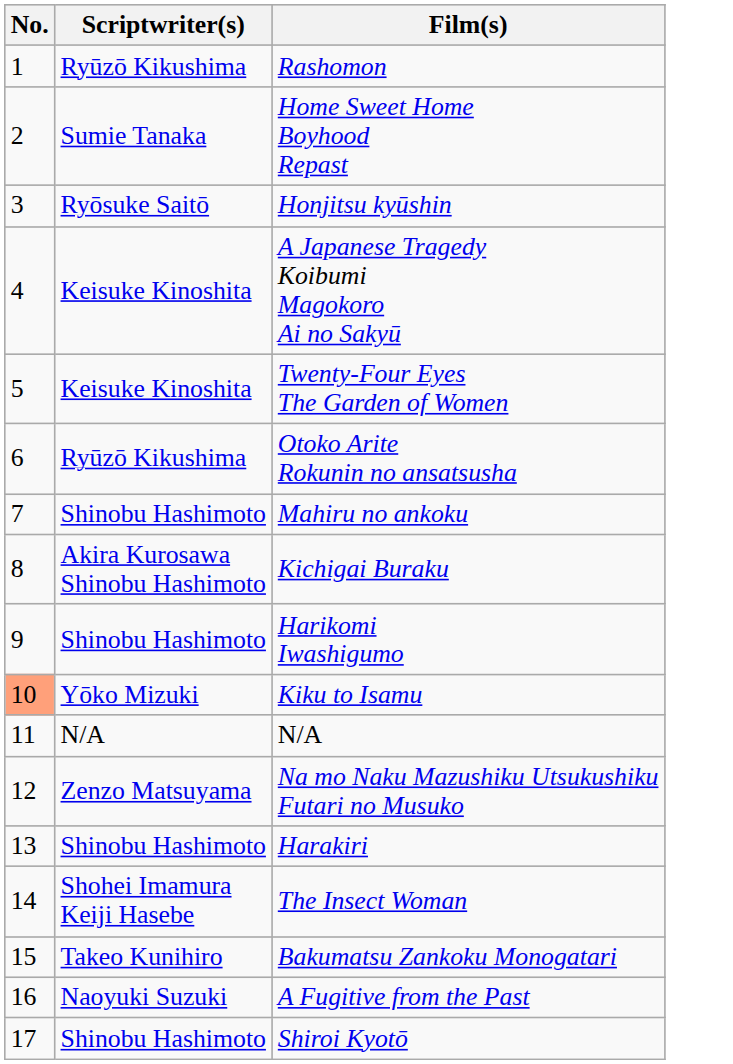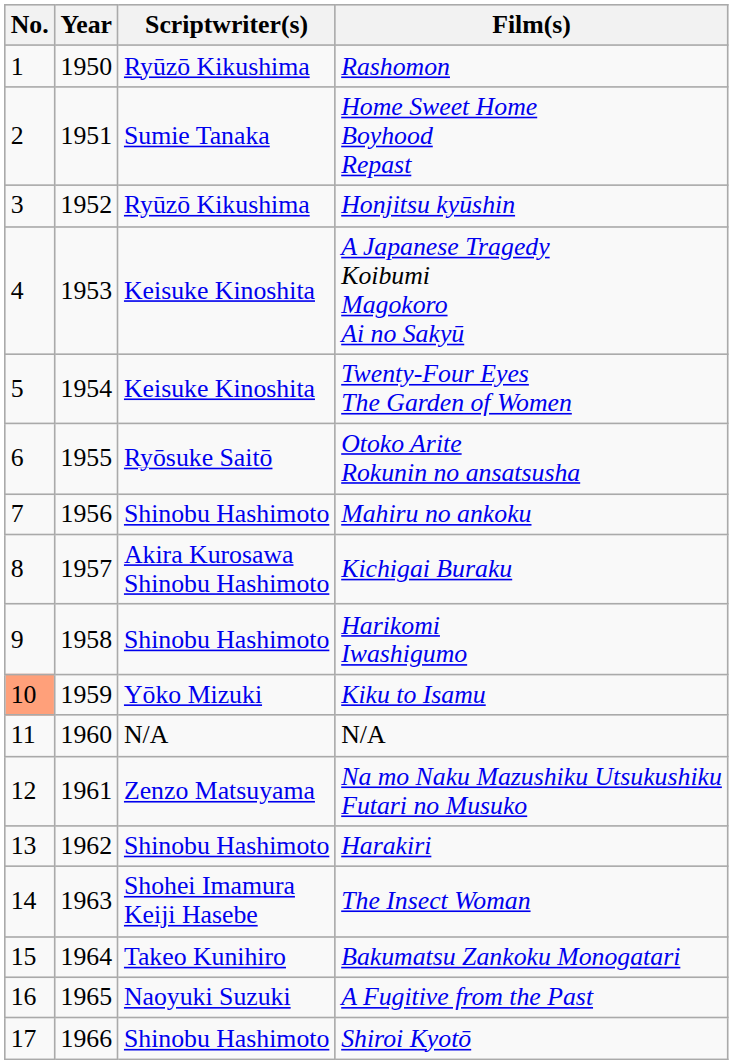+ column: Year | 1950 | 1951 | 1952 | 1953 | 1954 | 1955 | 1956 | 1957 | 1958 | 1959 | 1960 | 1961 | 1962 | 1963 | 1964 | 1965 | 1966
Honjitsu kyūshin | Scriptwriter(s): Ryōsuke Saitō -> Ryūzō Kikushima
Otoko Arite Rokunin no ansatsusha | Scriptwriter(s): Ryūzō Kikushima -> Ryōsuke Saitō
